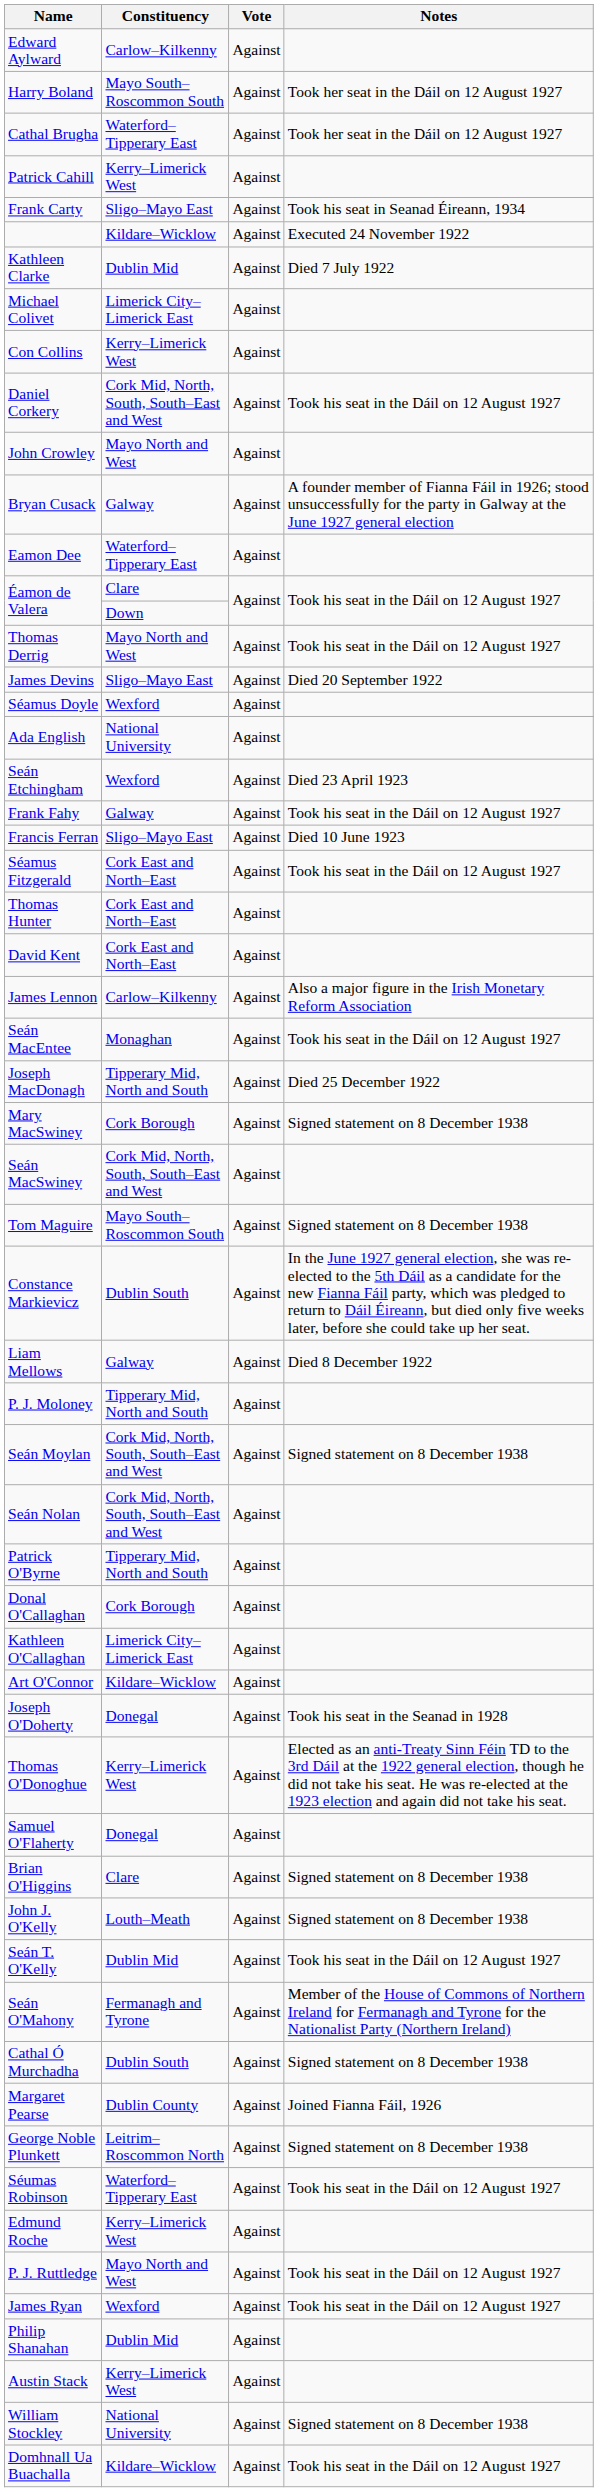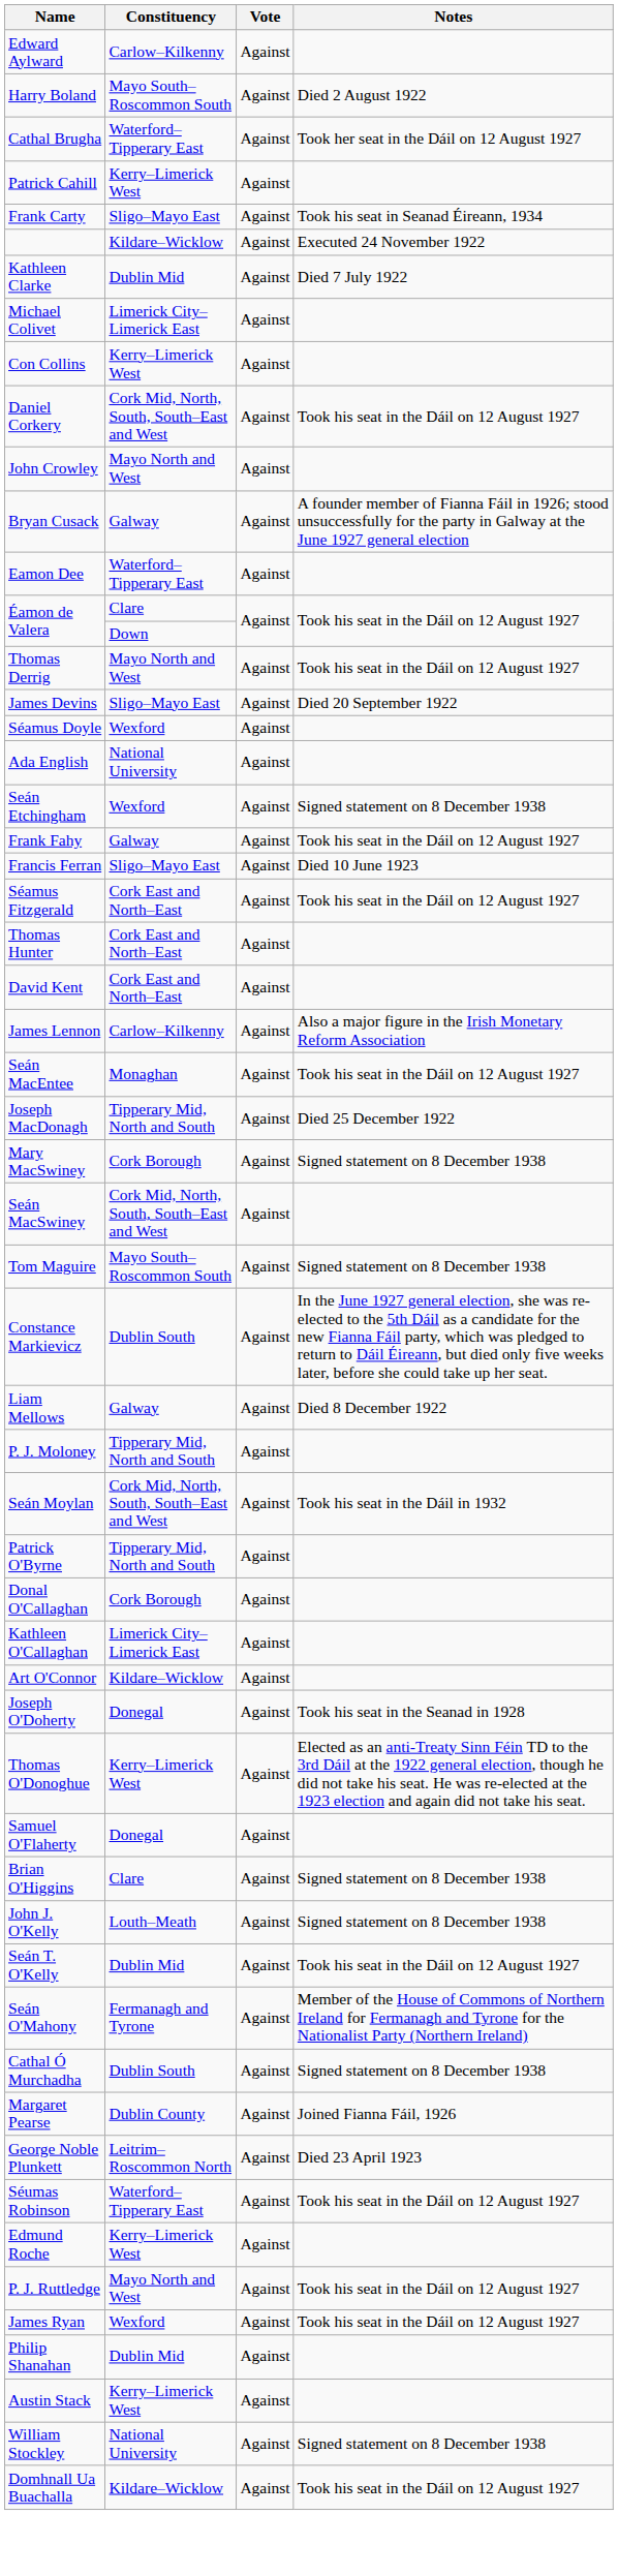Harry Boland | Notes: Took her seat in the Dáil on 12 August 1927 -> Died 2 August 1922
Seán Etchingham | Notes: Died 23 April 1923 -> Signed statement on 8 December 1938
Seán Moylan | Notes: Signed statement on 8 December 1938 -> Took his seat in the Dáil in 1932
- row: Seán Nolan | Cork Mid, North, South, South–East and West | Against
George Noble Plunkett | Notes: Signed statement on 8 December 1938 -> Died 23 April 1923
